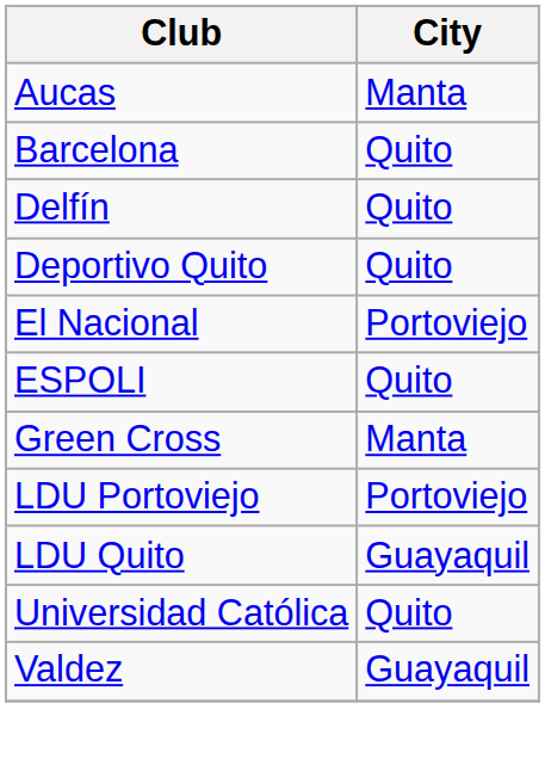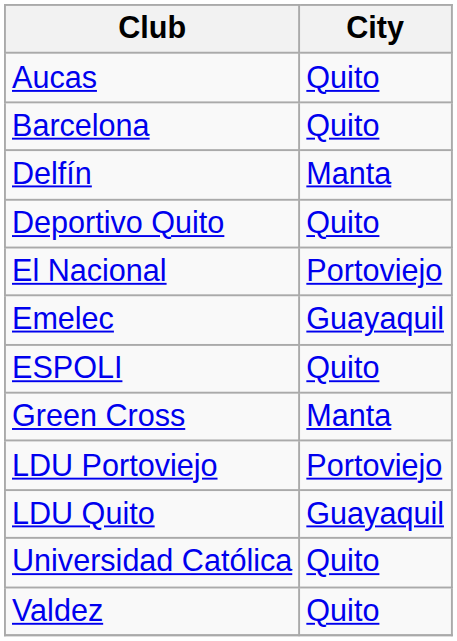Aucas | City: Manta -> Quito
Delfín | City: Quito -> Manta
+ row: Emelec | Guayaquil
Valdez | City: Guayaquil -> Quito
